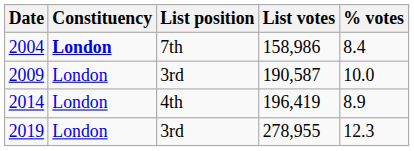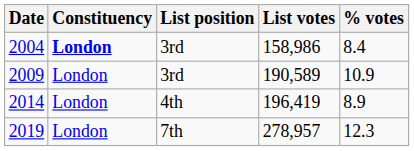2004 | List position: 7th -> 3rd
2009 | List votes: 190,587 -> 190,589
2009 | % votes: 10.0 -> 10.9
2019 | List position: 3rd -> 7th
2019 | List votes: 278,955 -> 278,957
